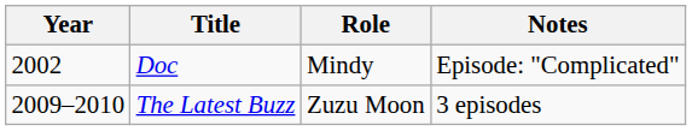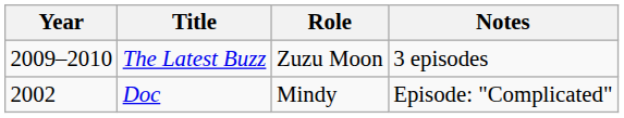rows swapped: Doc <-> The Latest Buzz
